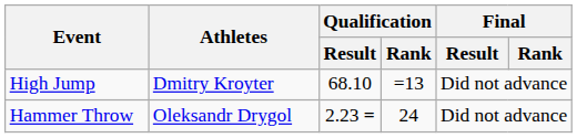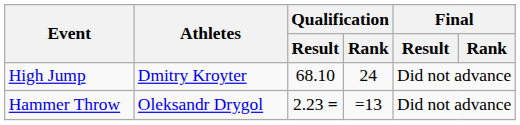High Jump | Qualification / Rank: =13 -> 24
Hammer Throw | Qualification / Rank: 24 -> =13
